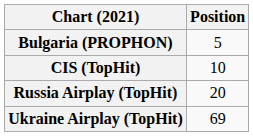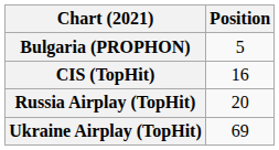CIS (TopHit) | Position: 10 -> 16
